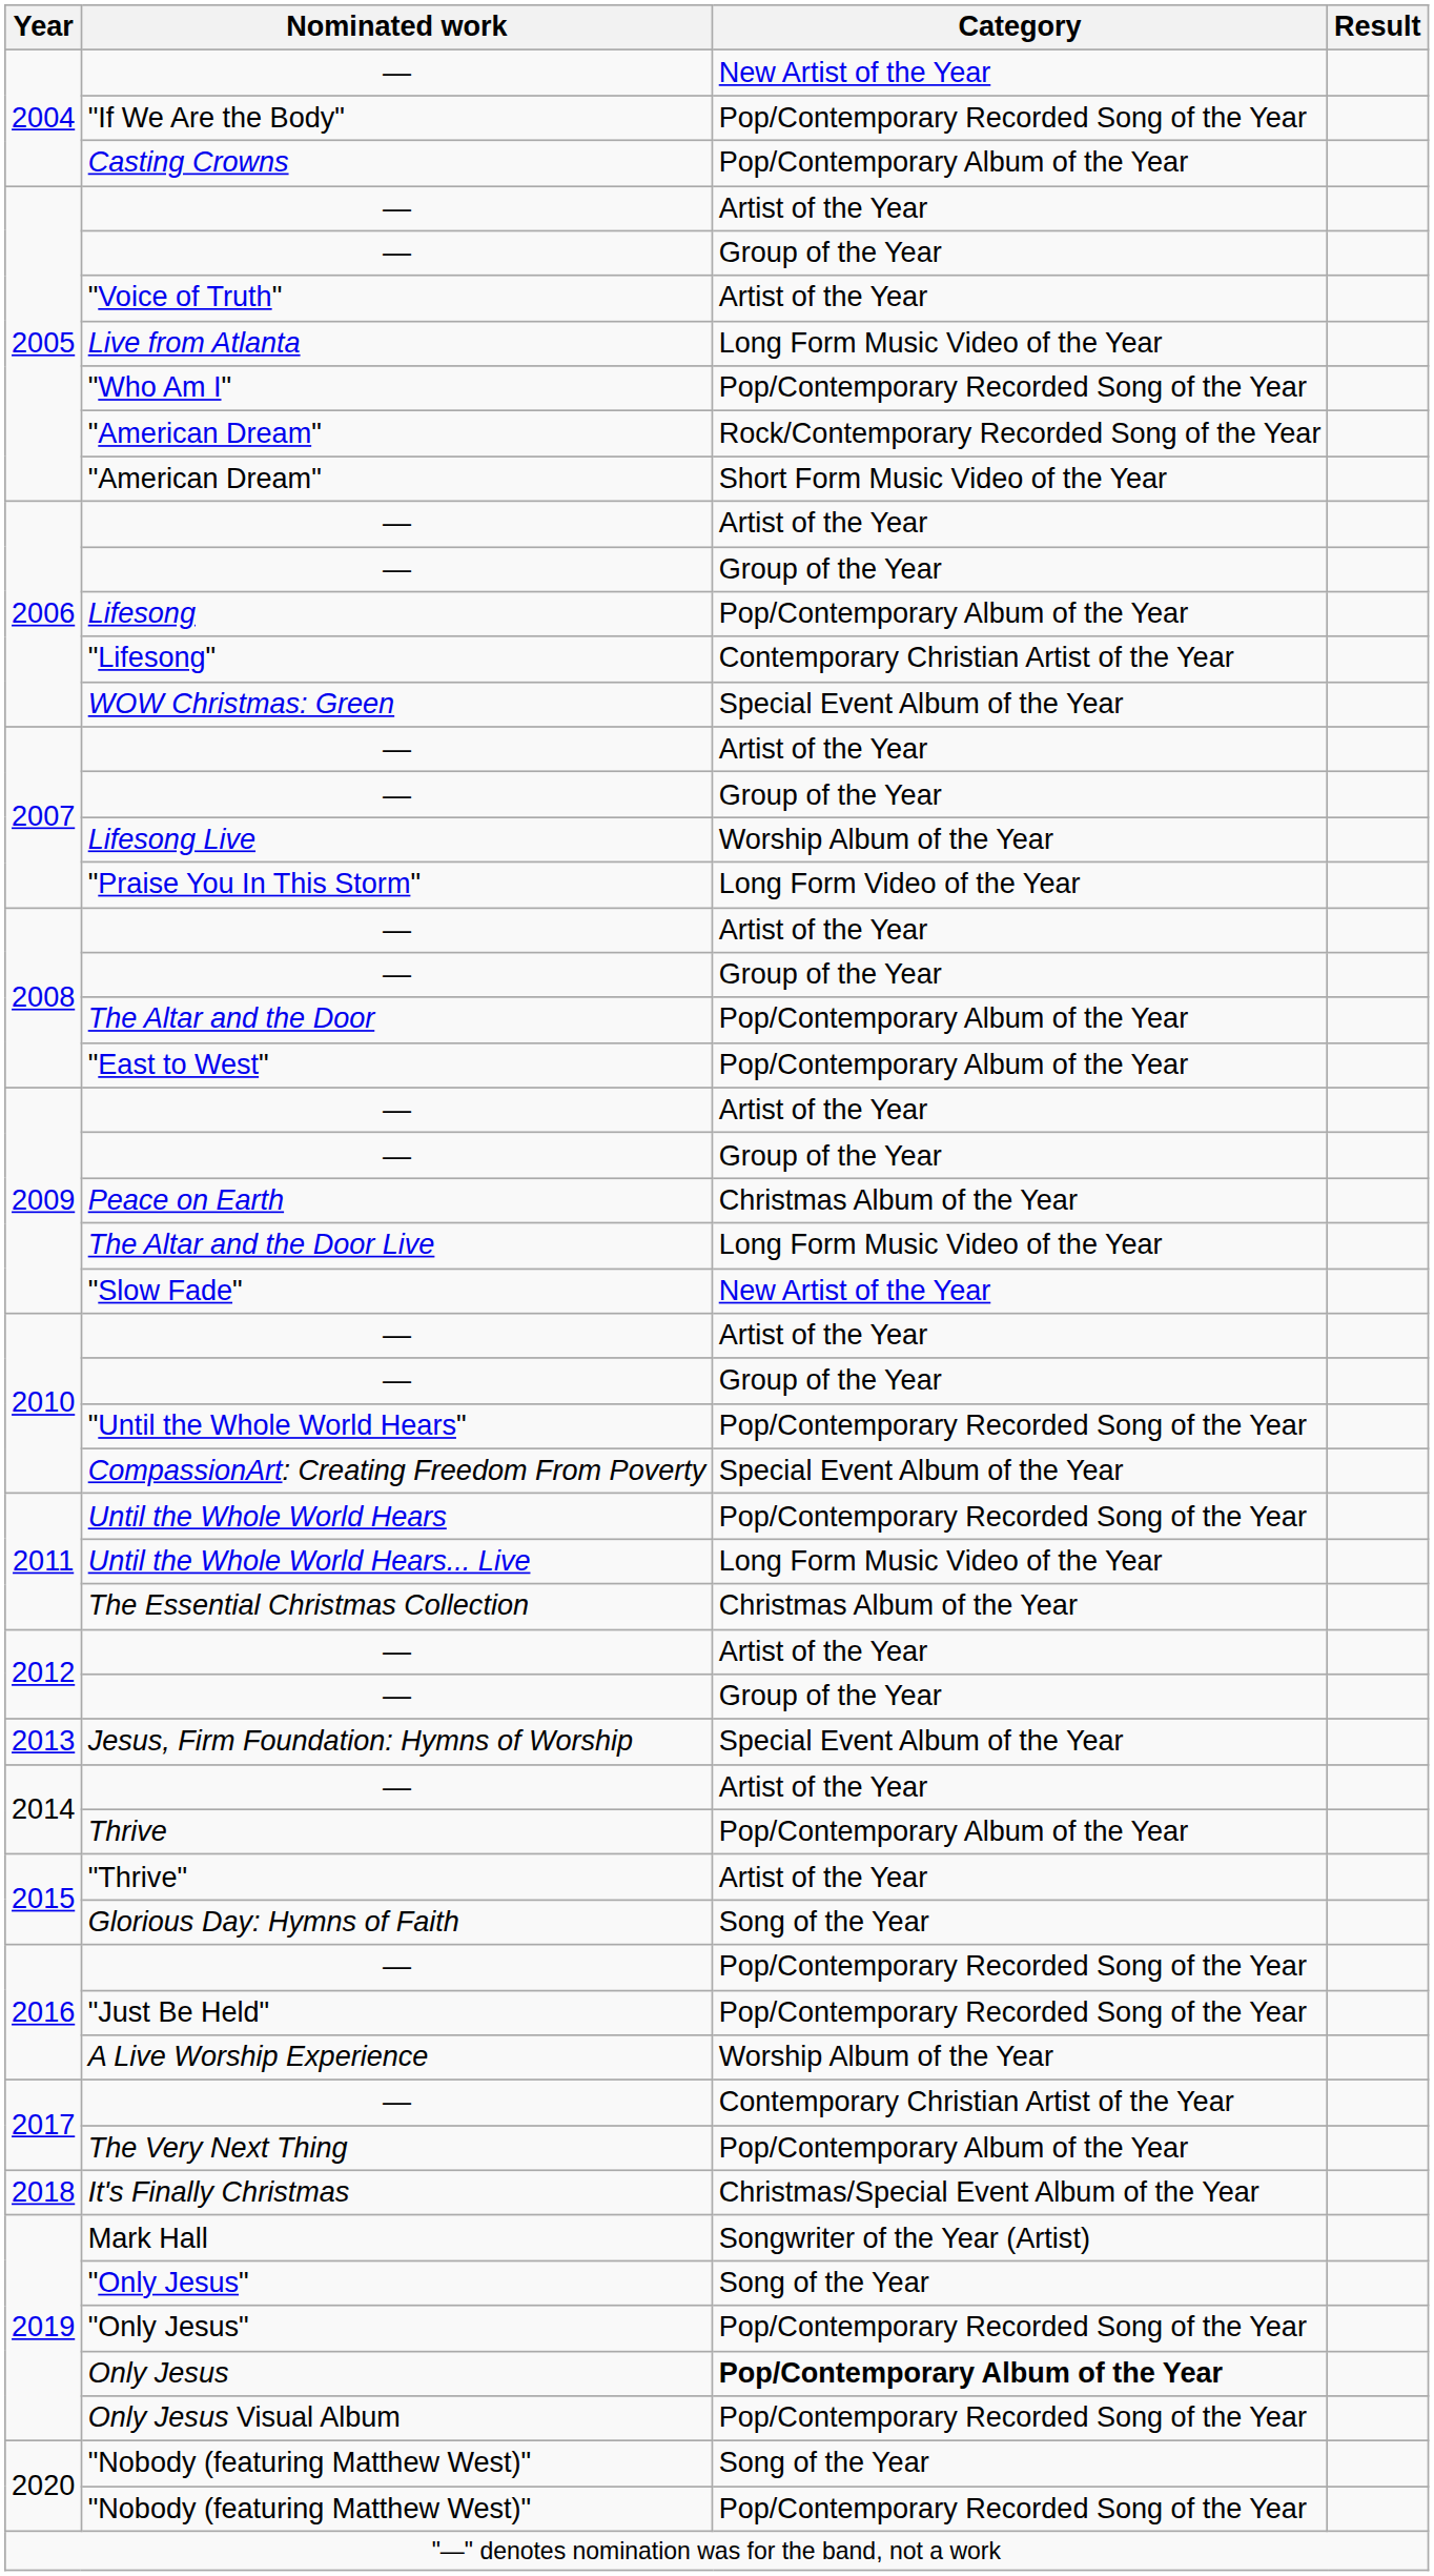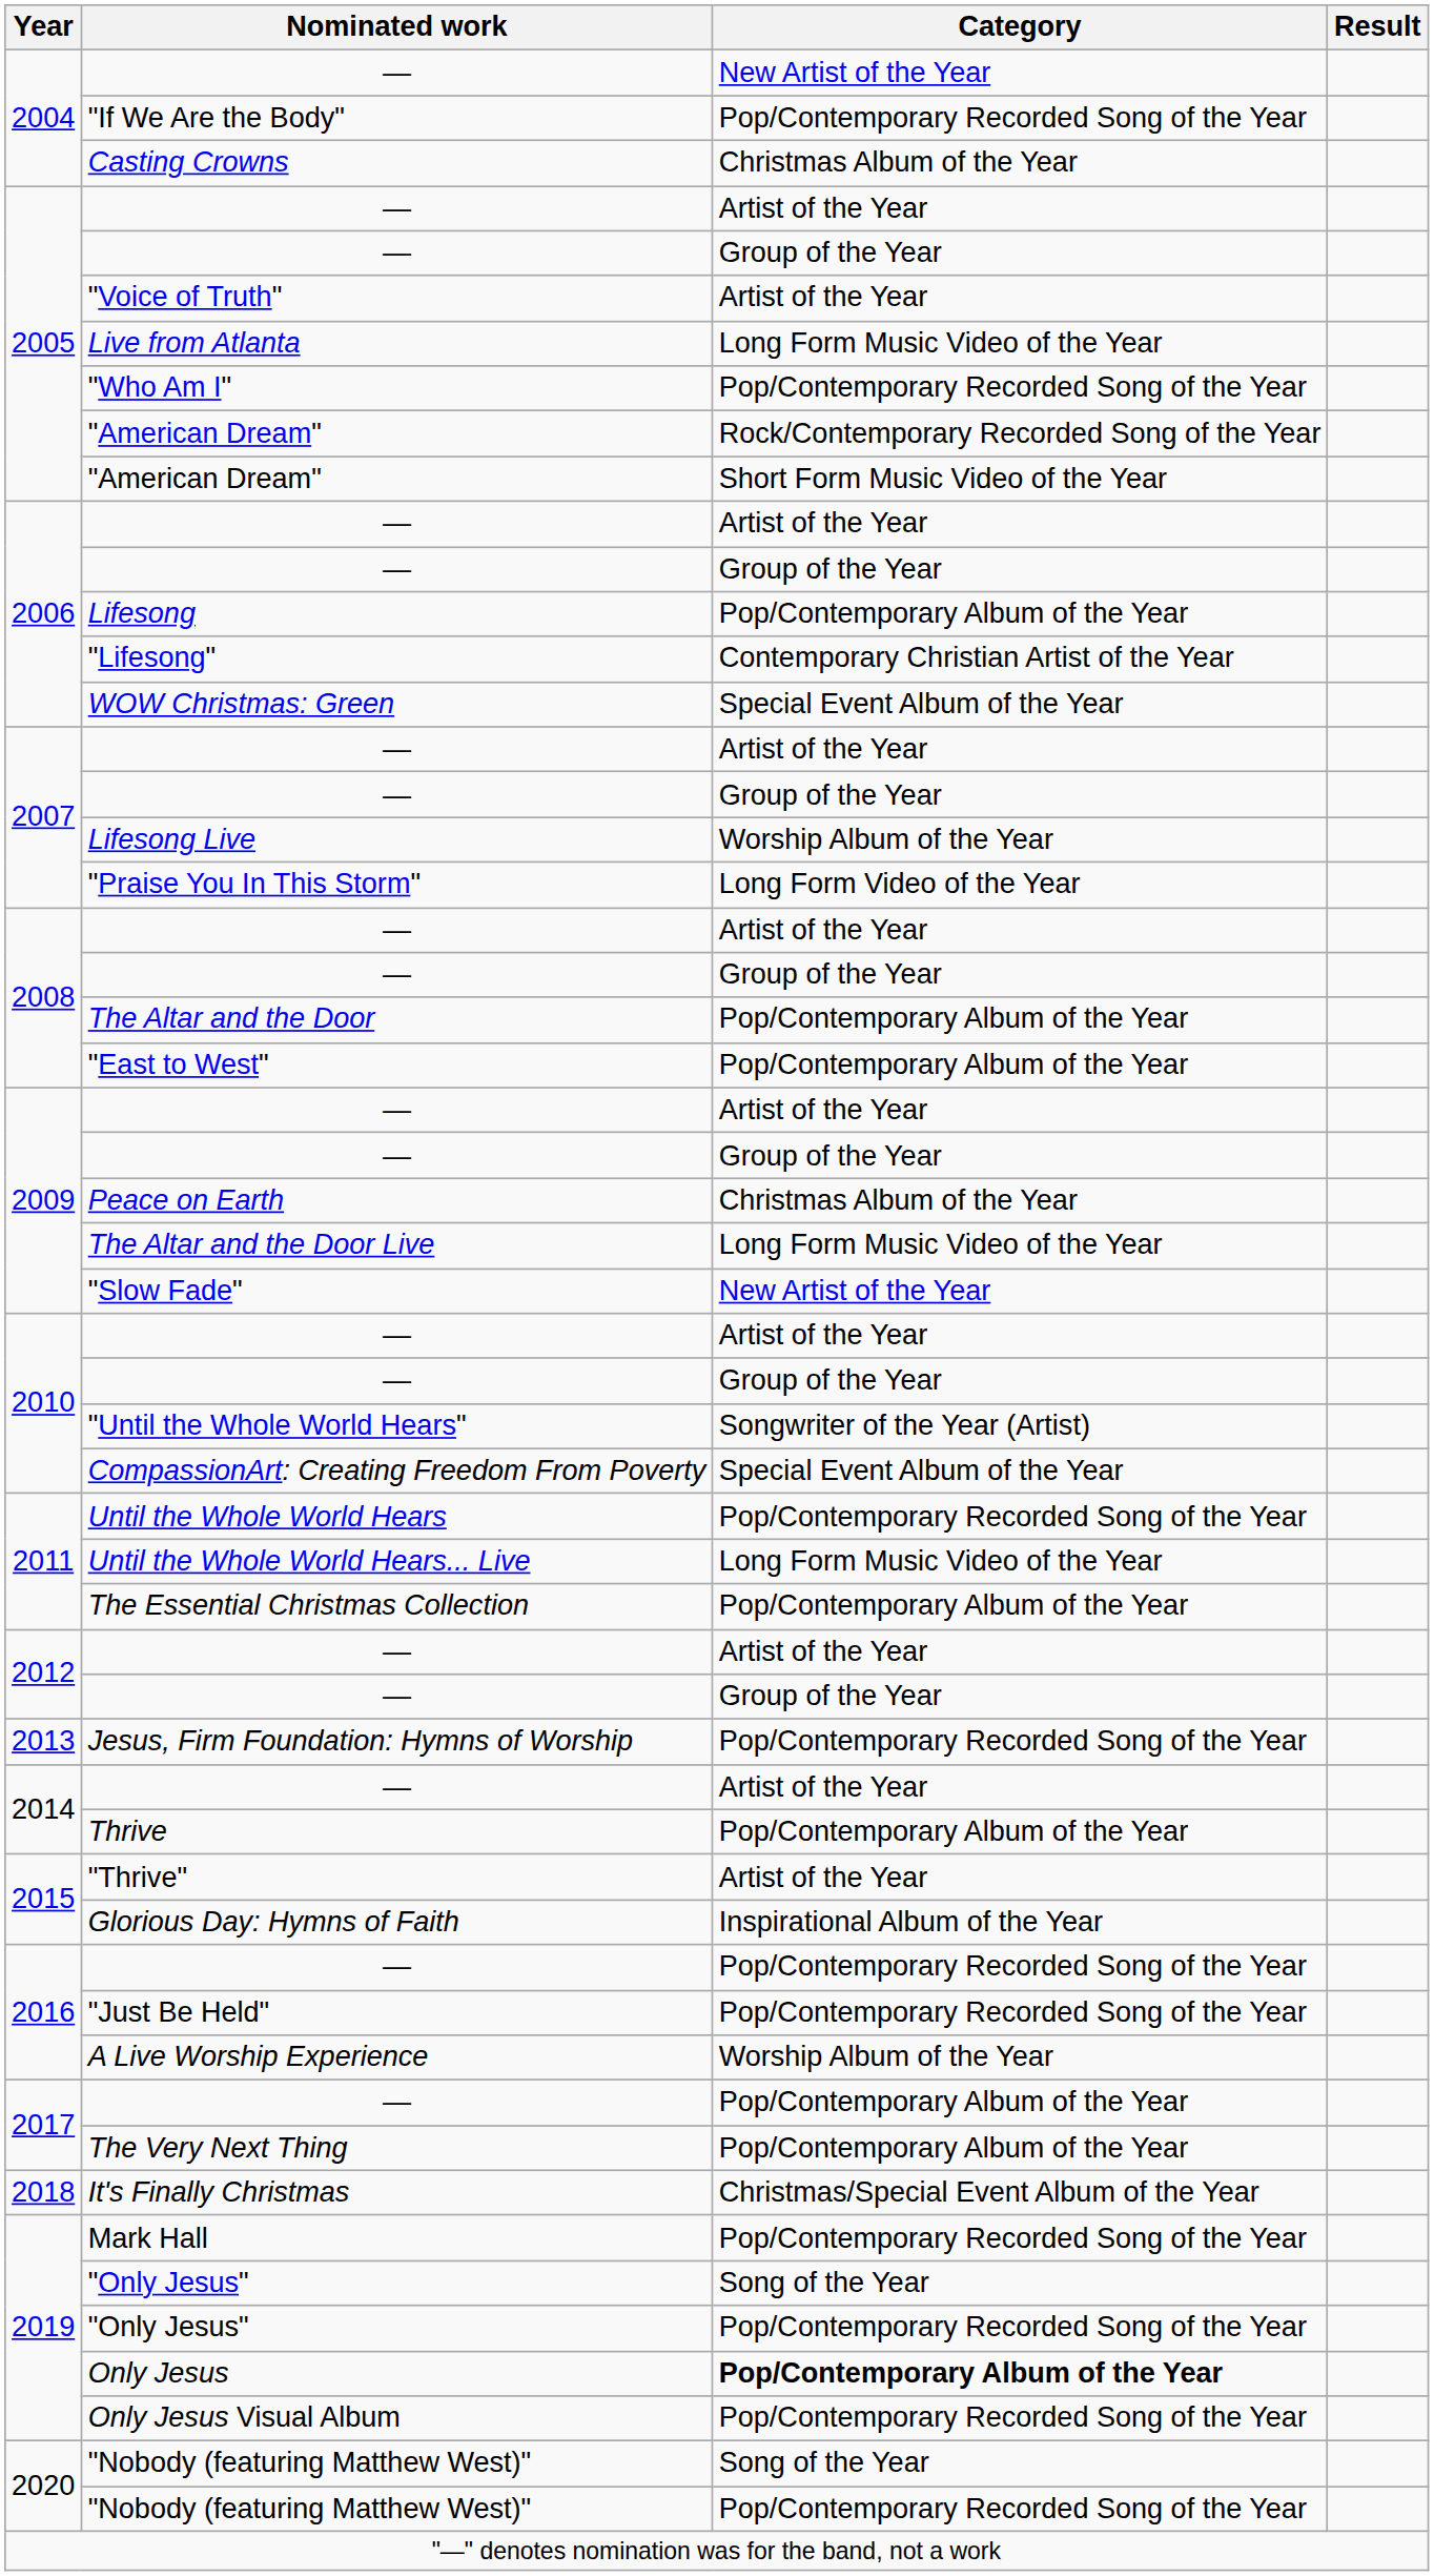Casting Crowns | Category: Pop/Contemporary Album of the Year -> Christmas Album of the Year
"Until the Whole World Hears" | Category: Pop/Contemporary Recorded Song of the Year -> Songwriter of the Year (Artist)
The Essential Christmas Collection | Category: Christmas Album of the Year -> Pop/Contemporary Album of the Year
Jesus, Firm Foundation: Hymns of Worship | Category: Special Event Album of the Year -> Pop/Contemporary Recorded Song of the Year
Glorious Day: Hymns of Faith | Category: Song of the Year -> Inspirational Album of the Year
2017 / — | Category: Contemporary Christian Artist of the Year -> Pop/Contemporary Album of the Year
Mark Hall | Category: Songwriter of the Year (Artist) -> Pop/Contemporary Recorded Song of the Year
